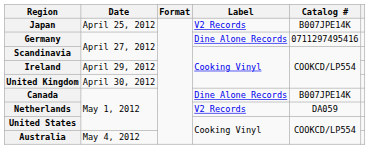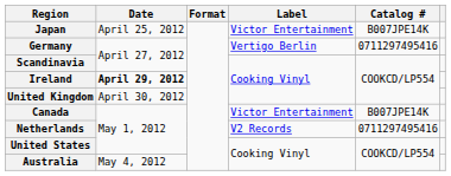Japan | Label: V2 Records -> Victor Entertainment
Germany | Label: Dine Alone Records -> Vertigo Berlin
Ireland | Date: normal -> bold
Canada | Label: Dine Alone Records -> Victor Entertainment
Netherlands | Catalog #: DA059 -> 0711297495416
